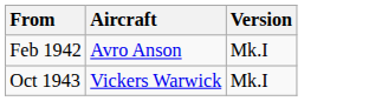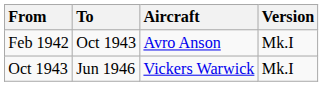+ column: To | Oct 1943 | Jun 1946
